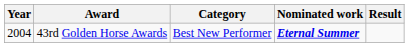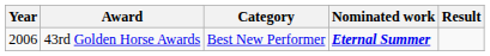43rd Golden Horse Awards | Year: 2004 -> 2006
